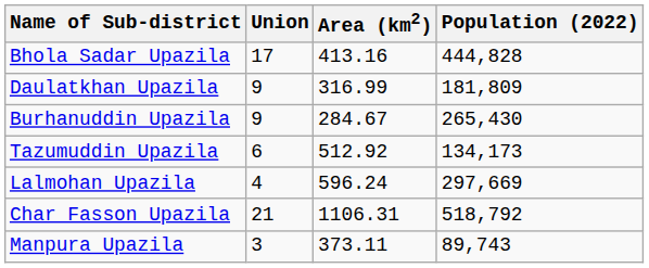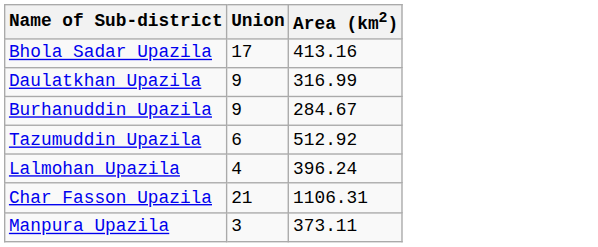- column: Population (2022) | 444,828 | 181,809 | 265,430 | 134,173 | 297,669 | 518,792 | 89,743
Lalmohan Upazila | Area (km2): 596.24 -> 396.24
